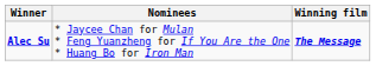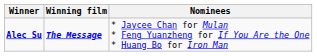columns swapped: Winning film <-> Nominees
